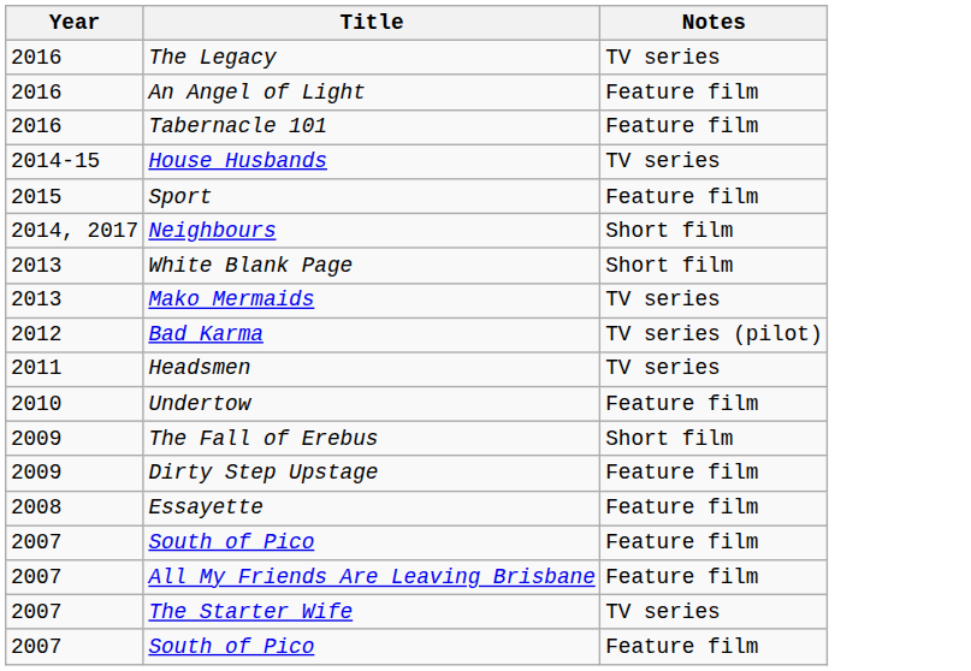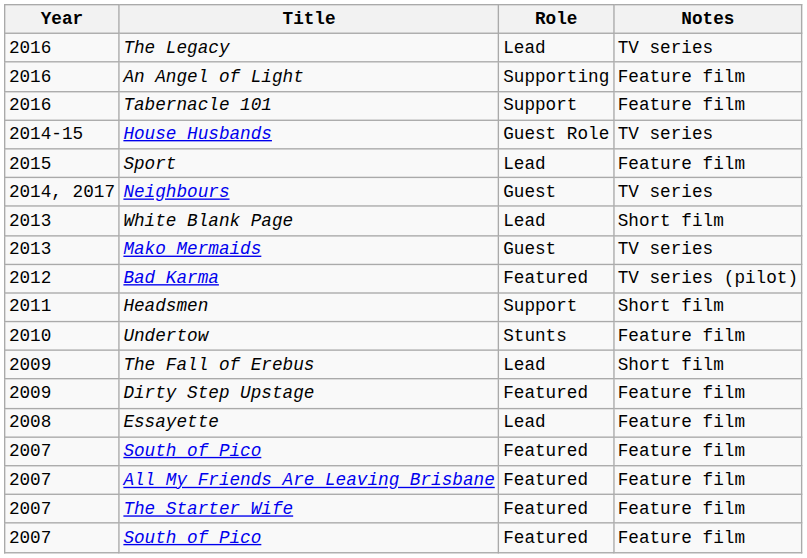+ column: Role | Lead | Supporting | Support | Guest Role | Lead | Guest | Lead | Guest | Featured | Support | Stunts | Lead | Featured | Lead | Featured | Featured | Featured | Featured
Neighbours | Notes: Short film -> TV series
Headsmen | Notes: TV series -> Short film
The Starter Wife | Notes: TV series -> Feature film
